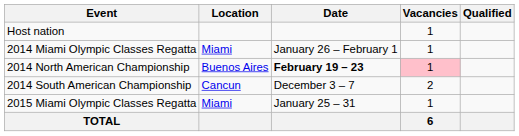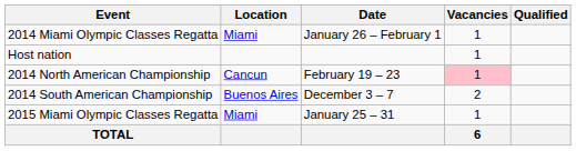rows swapped: Host nation <-> 2014 Miami Olympic Classes Regatta
2014 North American Championship | Location: Buenos Aires -> Cancun
2014 North American Championship | Date: bold -> normal
2014 South American Championship | Location: Cancun -> Buenos Aires
